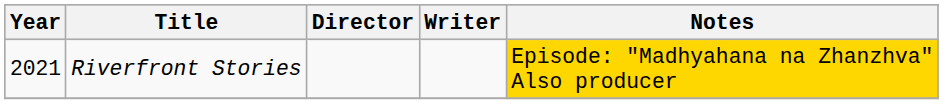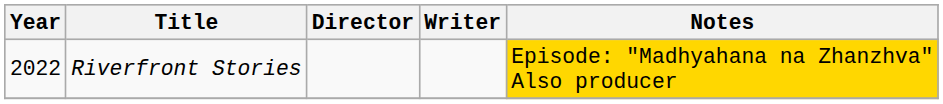Riverfront Stories | Year: 2021 -> 2022
